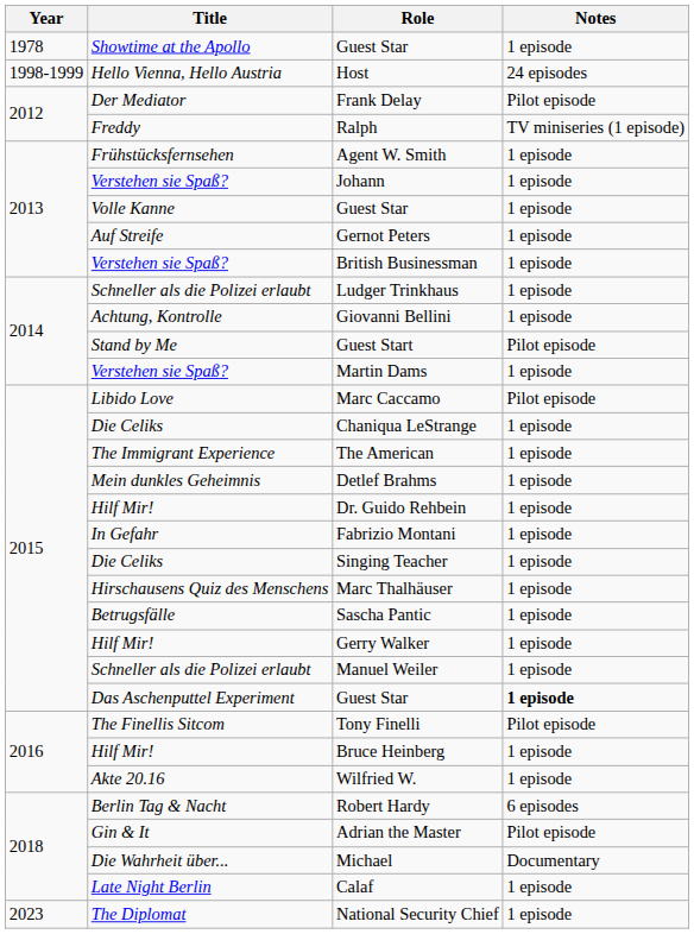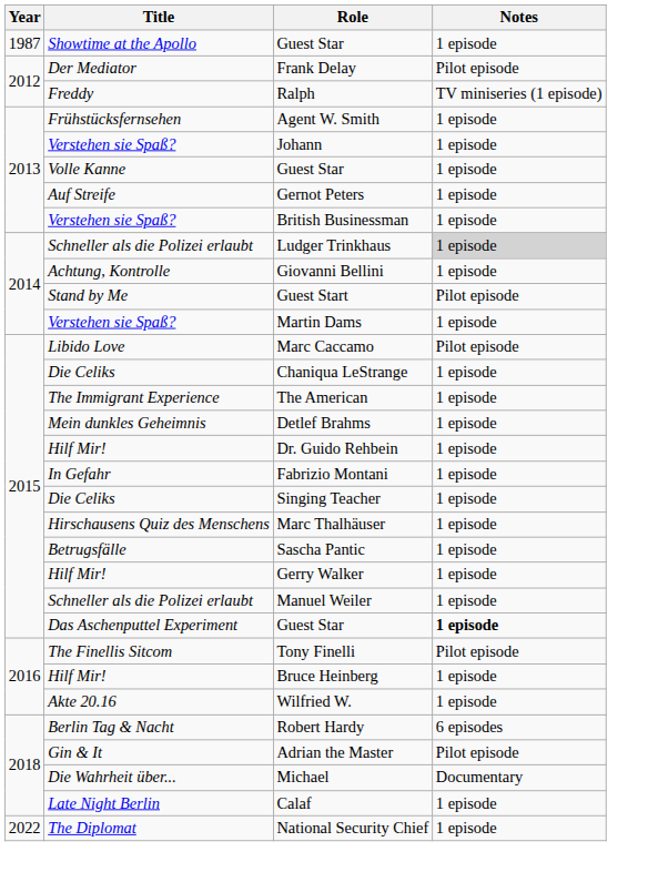Showtime at the Apollo / Guest Star | Year: 1978 -> 1987
- row: 1998-1999 | Hello Vienna, Hello Austria | Host | 24 episodes
Ludger Trinkhaus | Notes: no background -> lightgrey background
National Security Chief | Year: 2023 -> 2022
